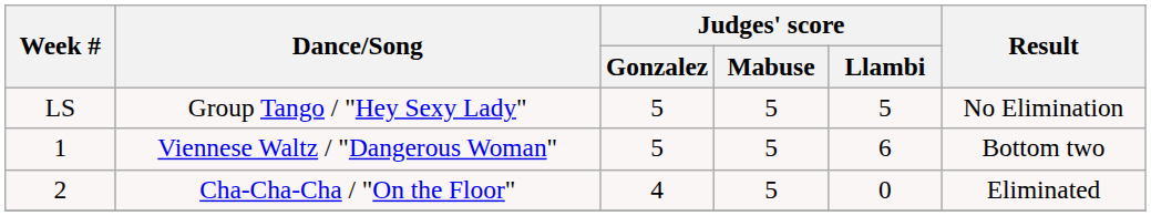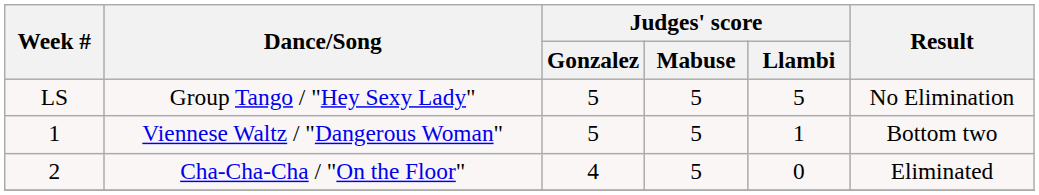Viennese Waltz / "Dangerous Woman" | Judges' score / Llambi: 6 -> 1
